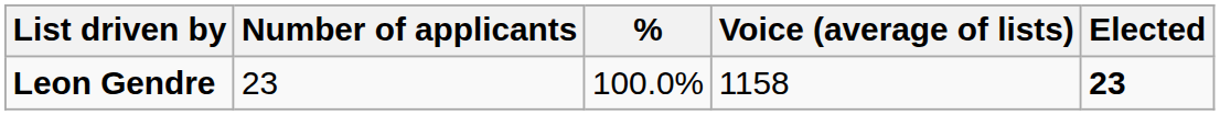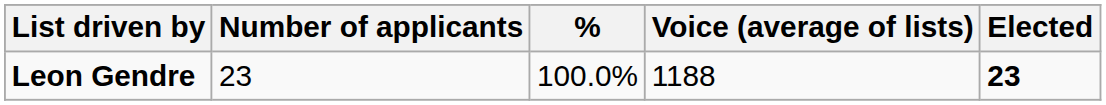Leon Gendre | Voice (average of lists): 1158 -> 1188
